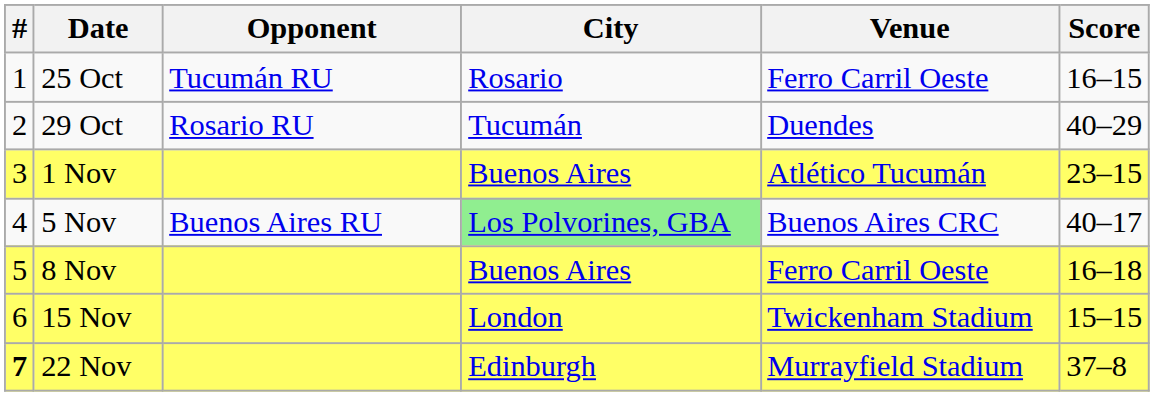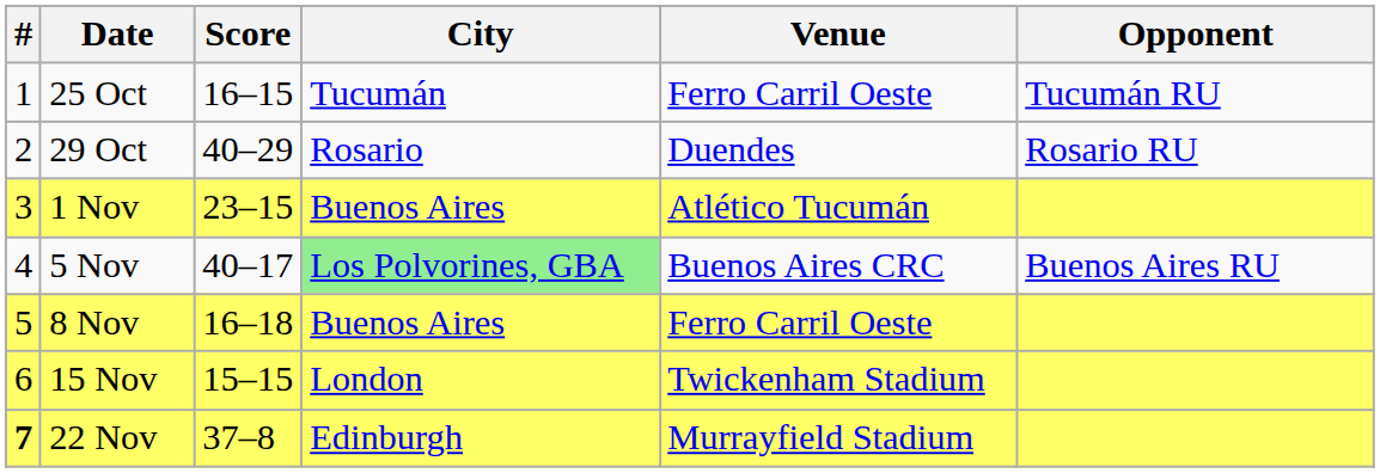columns swapped: Opponent <-> Score
25 Oct | City: Rosario -> Tucumán
29 Oct | City: Tucumán -> Rosario
